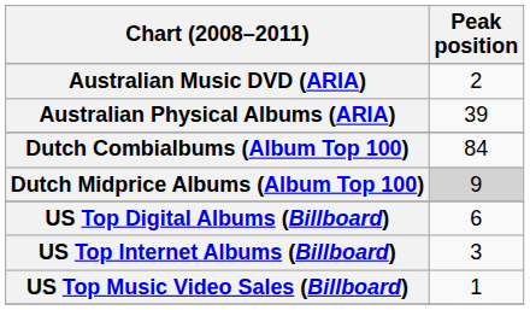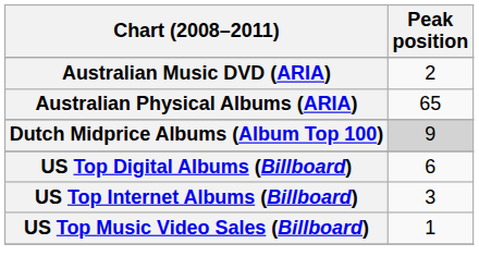Australian Physical Albums (ARIA) | Peak position: 39 -> 65
- row: Dutch Combialbums (Album Top 100) | 84
